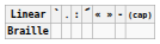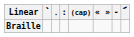columns swapped: ՜ <-> (cap)
